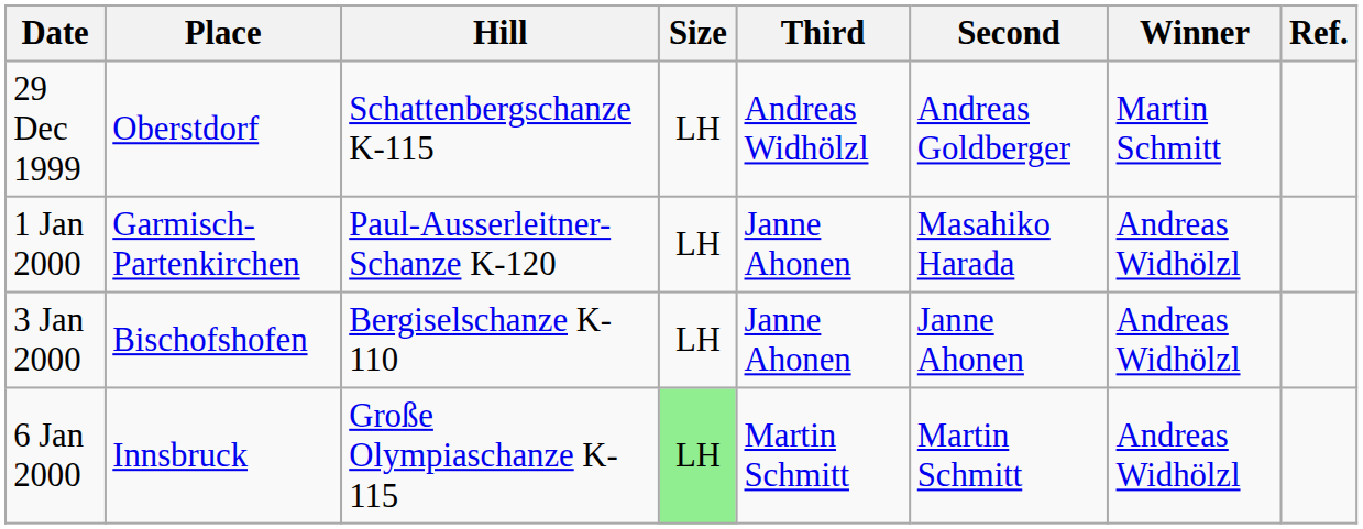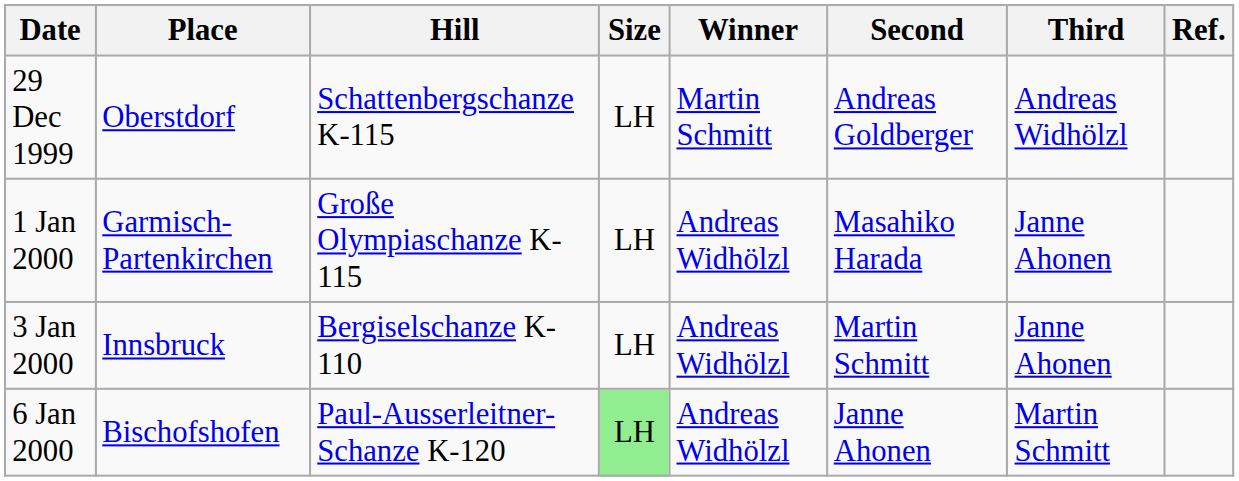columns swapped: Winner <-> Third
1 Jan 2000 | Hill: Paul-Ausserleitner-Schanze K-120 -> Große Olympiaschanze K-115
3 Jan 2000 | Place: Bischofshofen -> Innsbruck
3 Jan 2000 | Second: Janne Ahonen -> Martin Schmitt
6 Jan 2000 | Place: Innsbruck -> Bischofshofen
6 Jan 2000 | Hill: Große Olympiaschanze K-115 -> Paul-Ausserleitner-Schanze K-120
6 Jan 2000 | Second: Martin Schmitt -> Janne Ahonen
